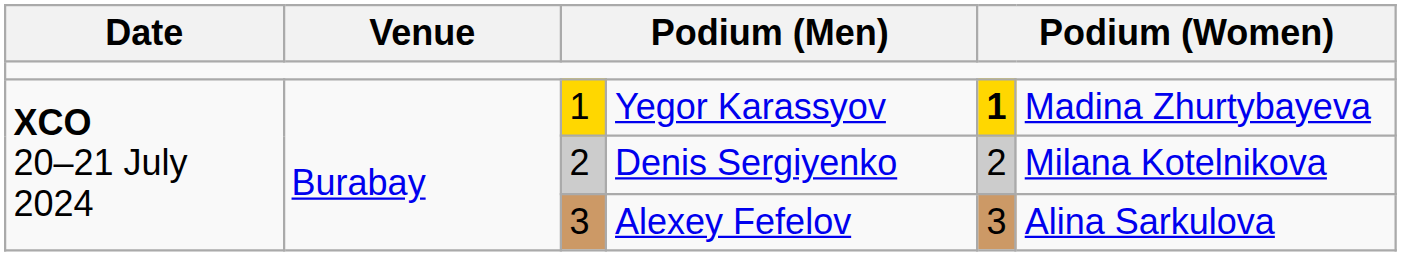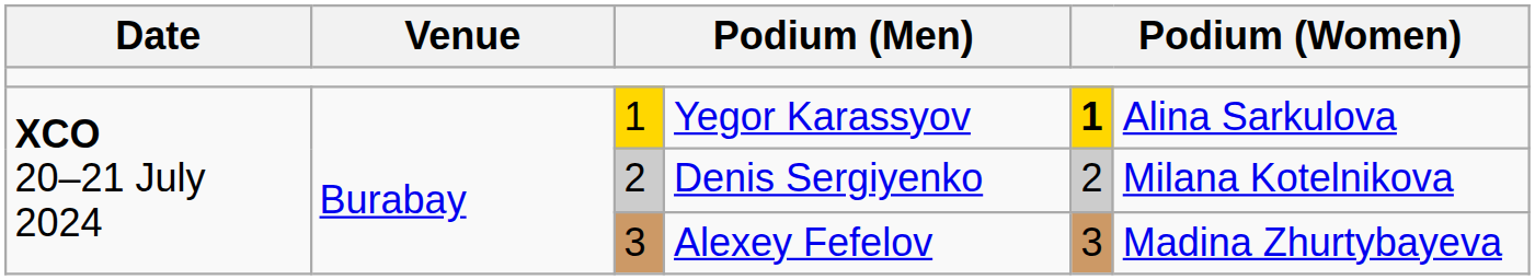Yegor Karassyov | column 6: Madina Zhurtybayeva -> Alina Sarkulova
Alexey Fefelov | column 6: Alina Sarkulova -> Madina Zhurtybayeva
